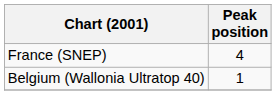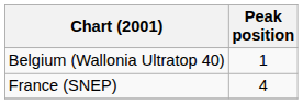rows swapped: Belgium (Wallonia Ultratop 40) <-> France (SNEP)
